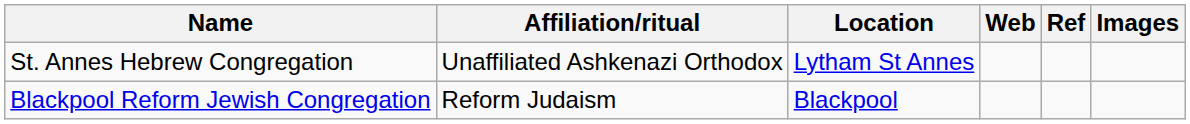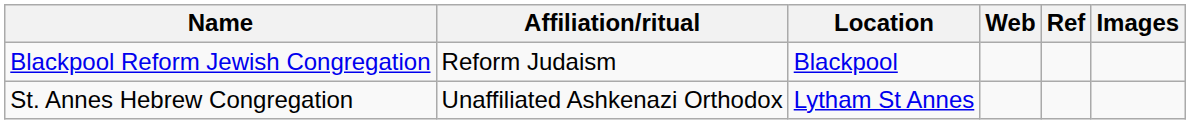rows swapped: Blackpool Reform Jewish Congregation <-> St. Annes Hebrew Congregation
